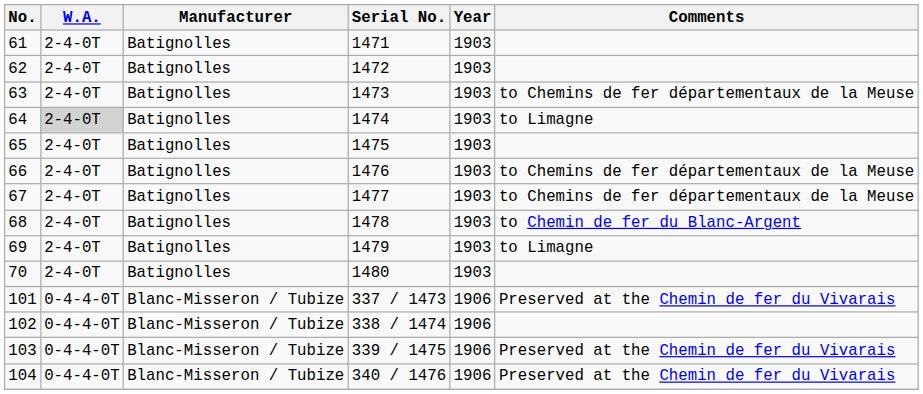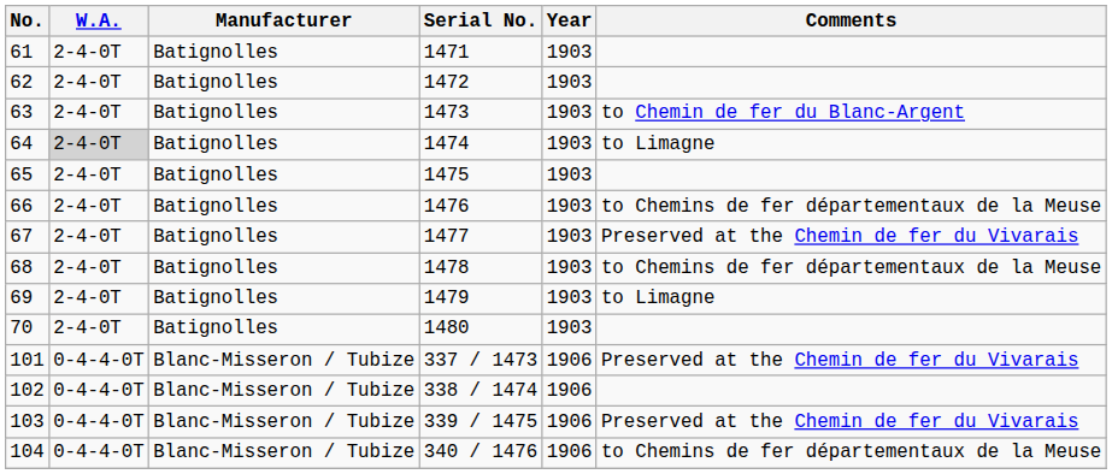63 | Comments: to Chemins de fer départementaux de la Meuse -> to Chemin de fer du Blanc-Argent
67 | Comments: to Chemins de fer départementaux de la Meuse -> Preserved at the Chemin de fer du Vivarais
68 | Comments: to Chemin de fer du Blanc-Argent -> to Chemins de fer départementaux de la Meuse
104 | Comments: Preserved at the Chemin de fer du Vivarais -> to Chemins de fer départementaux de la Meuse
